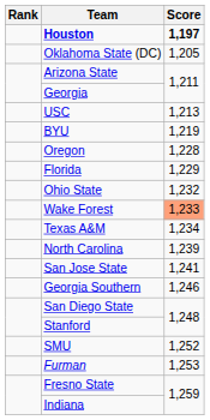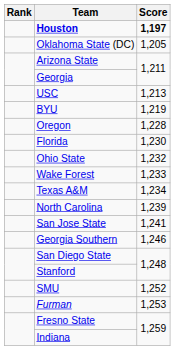Florida | Score: 1,229 -> 1,230
Wake Forest | Score: lightsalmon background -> no background
